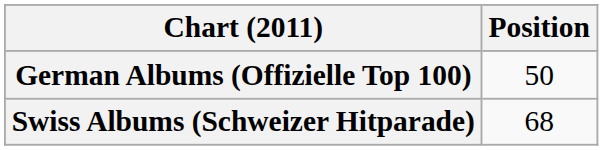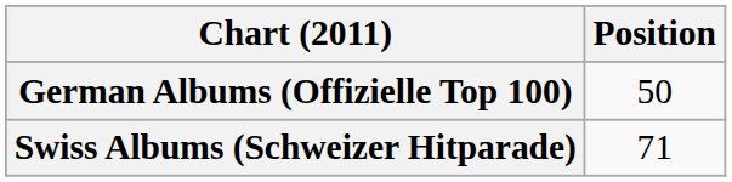Swiss Albums (Schweizer Hitparade) | Position: 68 -> 71
